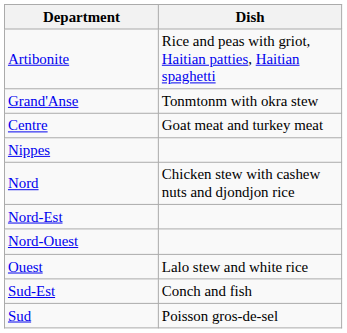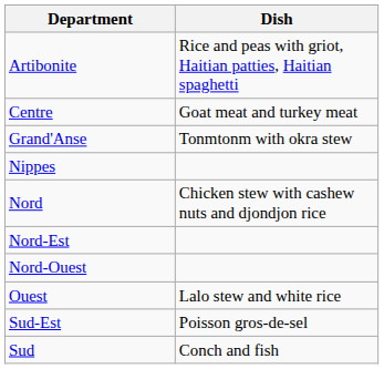rows swapped: Centre <-> Grand'Anse
Sud-Est | Dish: Conch and fish -> Poisson gros-de-sel
Sud | Dish: Poisson gros-de-sel -> Conch and fish
